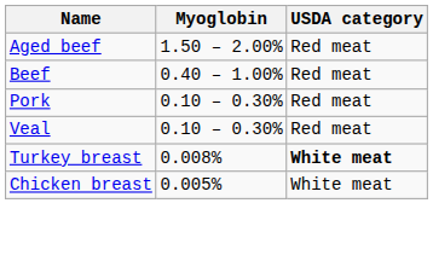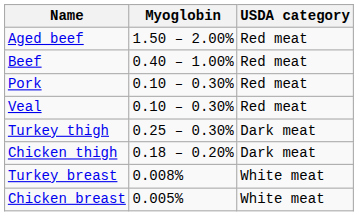+ row: Turkey thigh | 0.25 – 0.30% | Dark meat
+ row: Chicken thigh | 0.18 – 0.20% | Dark meat
Turkey breast | USDA category: bold -> normal
